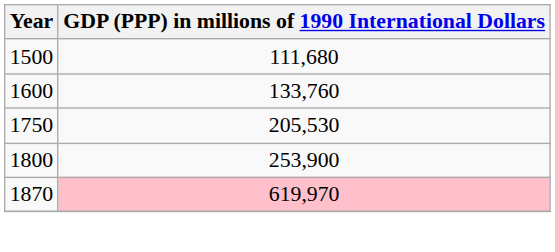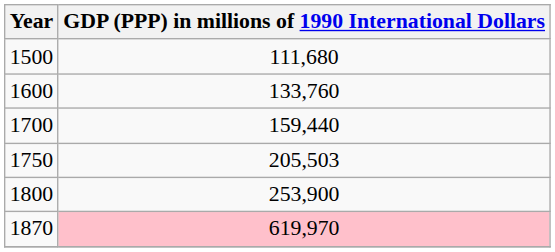+ row: 1700 | 159,440
1750 | GDP (PPP) in millions of 1990 International Dollars: 205,530 -> 205,503
